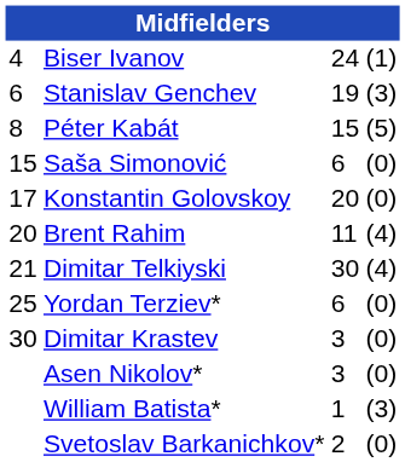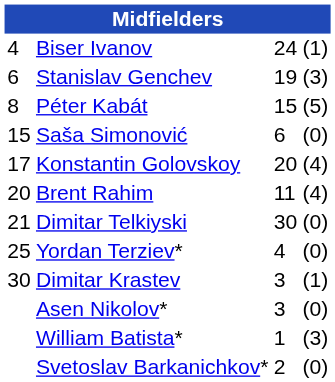Konstantin Golovskoy | column 4: (0) -> (4)
Dimitar Telkiyski | column 4: (4) -> (0)
Yordan Terziev* | column 3: 6 -> 4
Dimitar Krastev | column 4: (0) -> (1)
